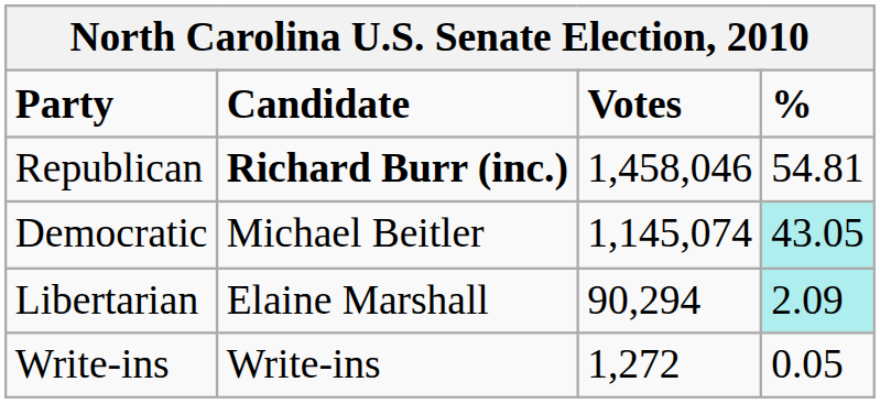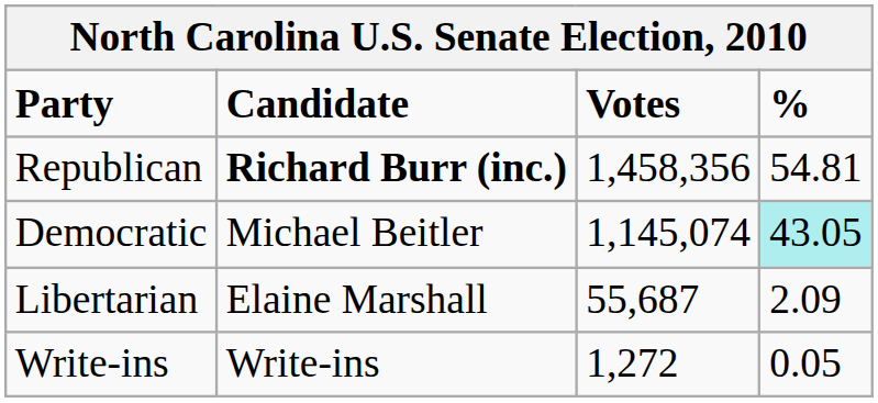Republican | Votes: 1,458,046 -> 1,458,356
Libertarian | Votes: 90,294 -> 55,687
Libertarian | %: paleturquoise background -> no background
